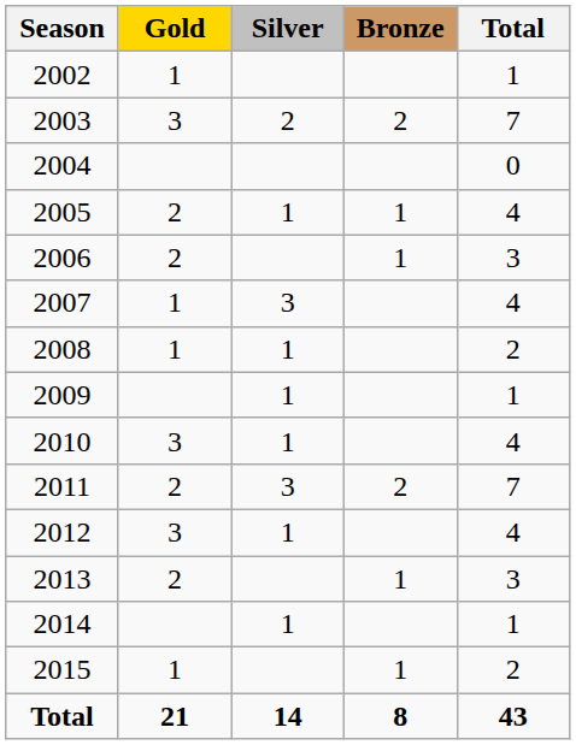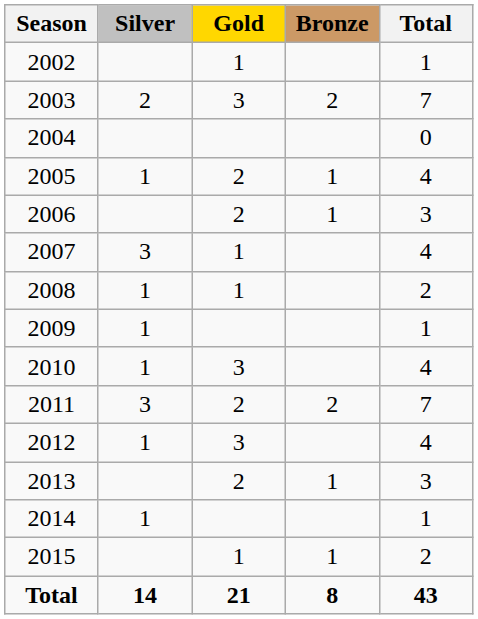columns swapped: Gold <-> Silver
